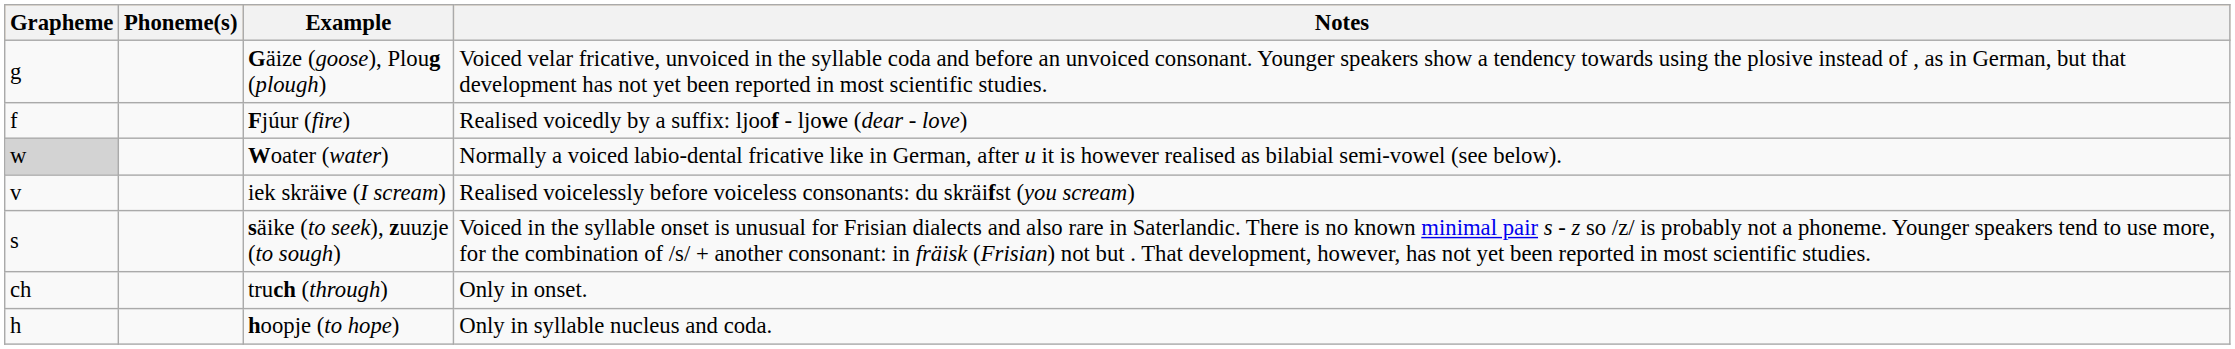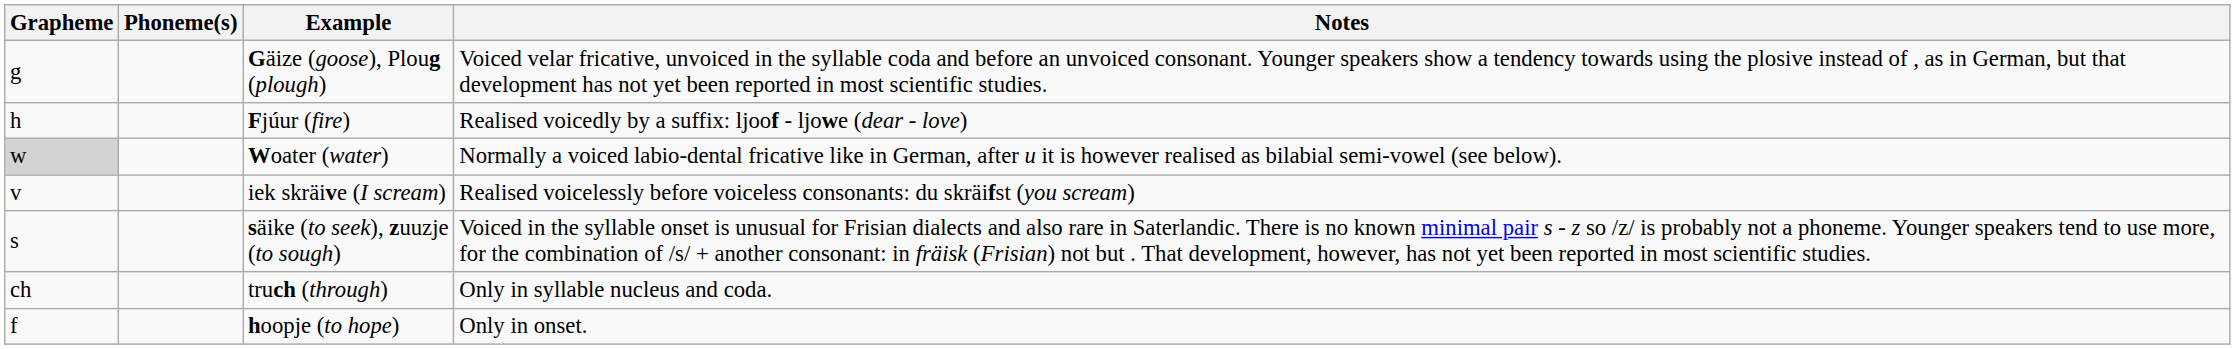Fjúur (fire) | Grapheme: f -> h
truch (through) | Notes: Only in onset. -> Only in syllable nucleus and coda.
hoopje (to hope) | Grapheme: h -> f
hoopje (to hope) | Notes: Only in syllable nucleus and coda. -> Only in onset.
